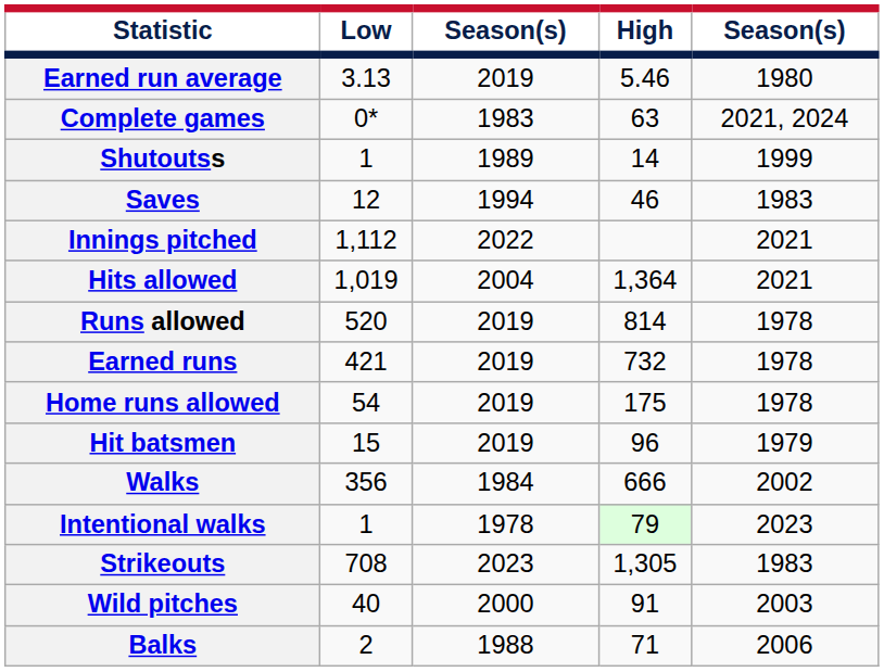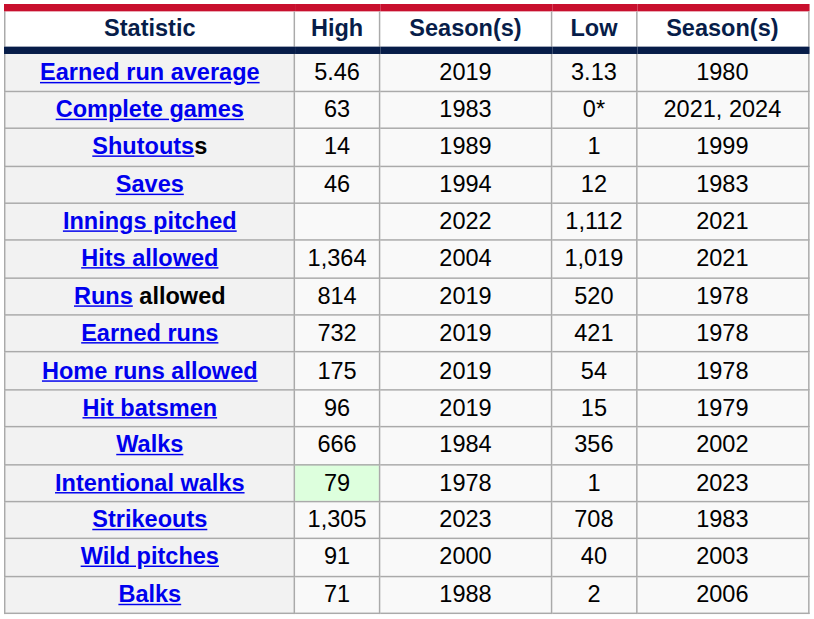columns swapped: High <-> Low
